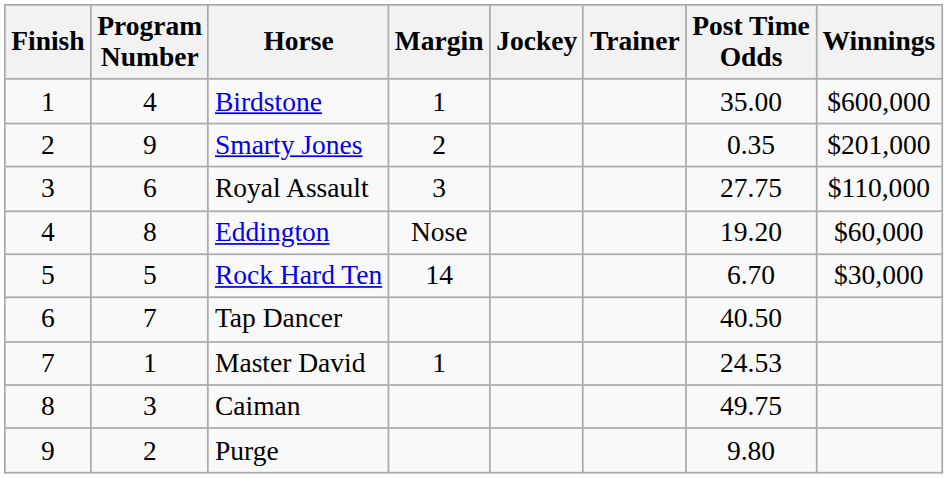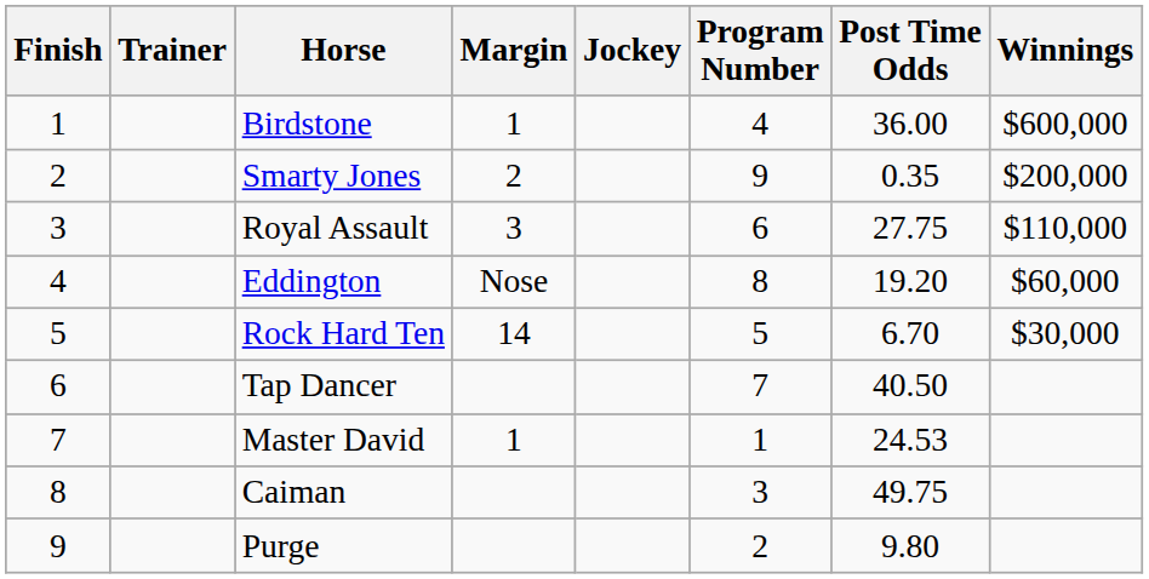columns swapped: Program Number <-> Trainer
Birdstone | Post Time Odds: 35.00 -> 36.00
Smarty Jones | Winnings: $201,000 -> $200,000
